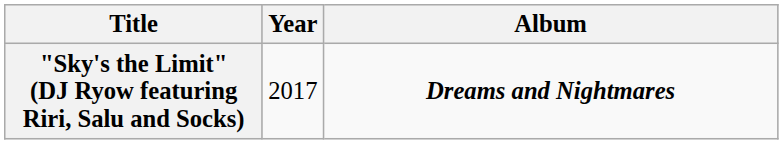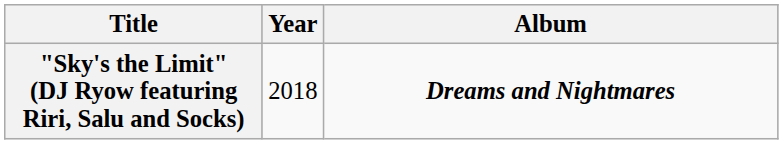"Sky's the Limit" (DJ Ryow featuring Riri, Salu and Socks) | Year: 2017 -> 2018
